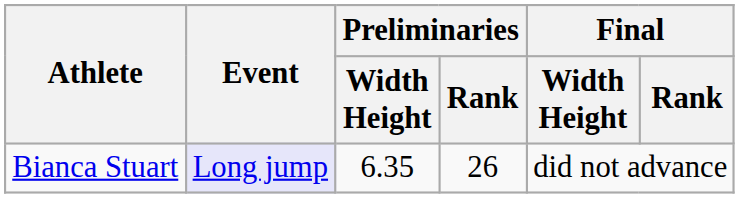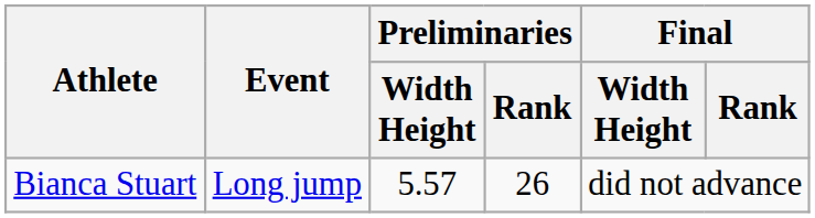Bianca Stuart | Event: lavender background -> no background
Bianca Stuart | Preliminaries / Width Height: 6.35 -> 5.57
